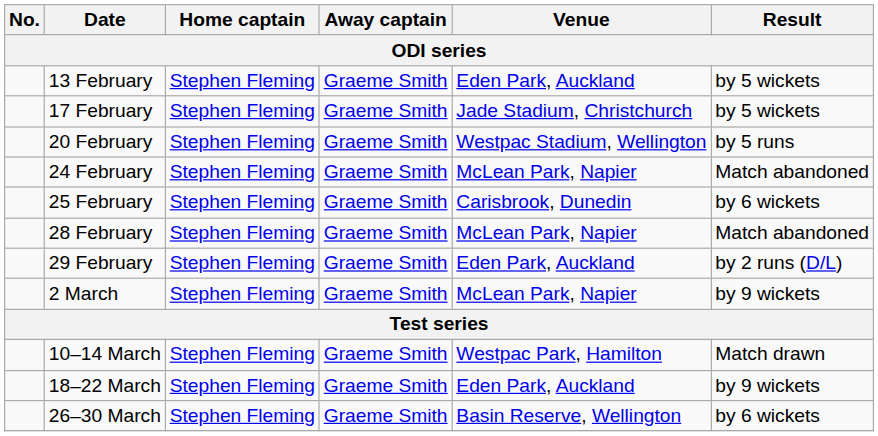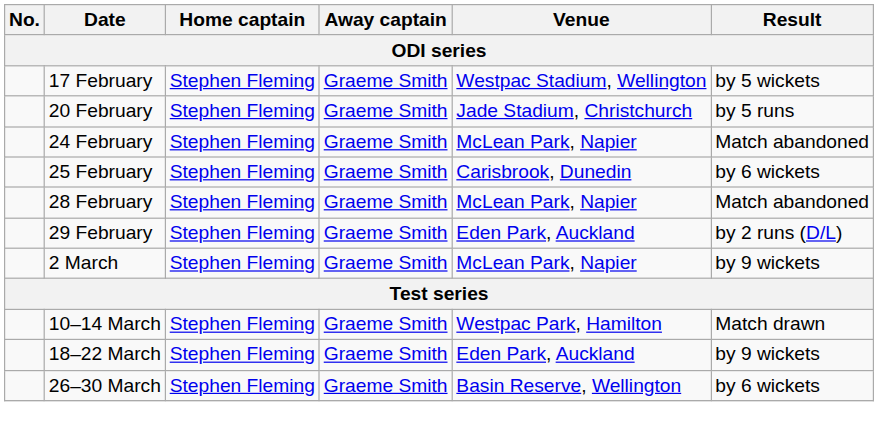- row: 13 February | Stephen Fleming | Graeme Smith | Eden Park, Auckland | by 5 wickets
17 February | Venue: Jade Stadium, Christchurch -> Westpac Stadium, Wellington
20 February | Venue: Westpac Stadium, Wellington -> Jade Stadium, Christchurch
